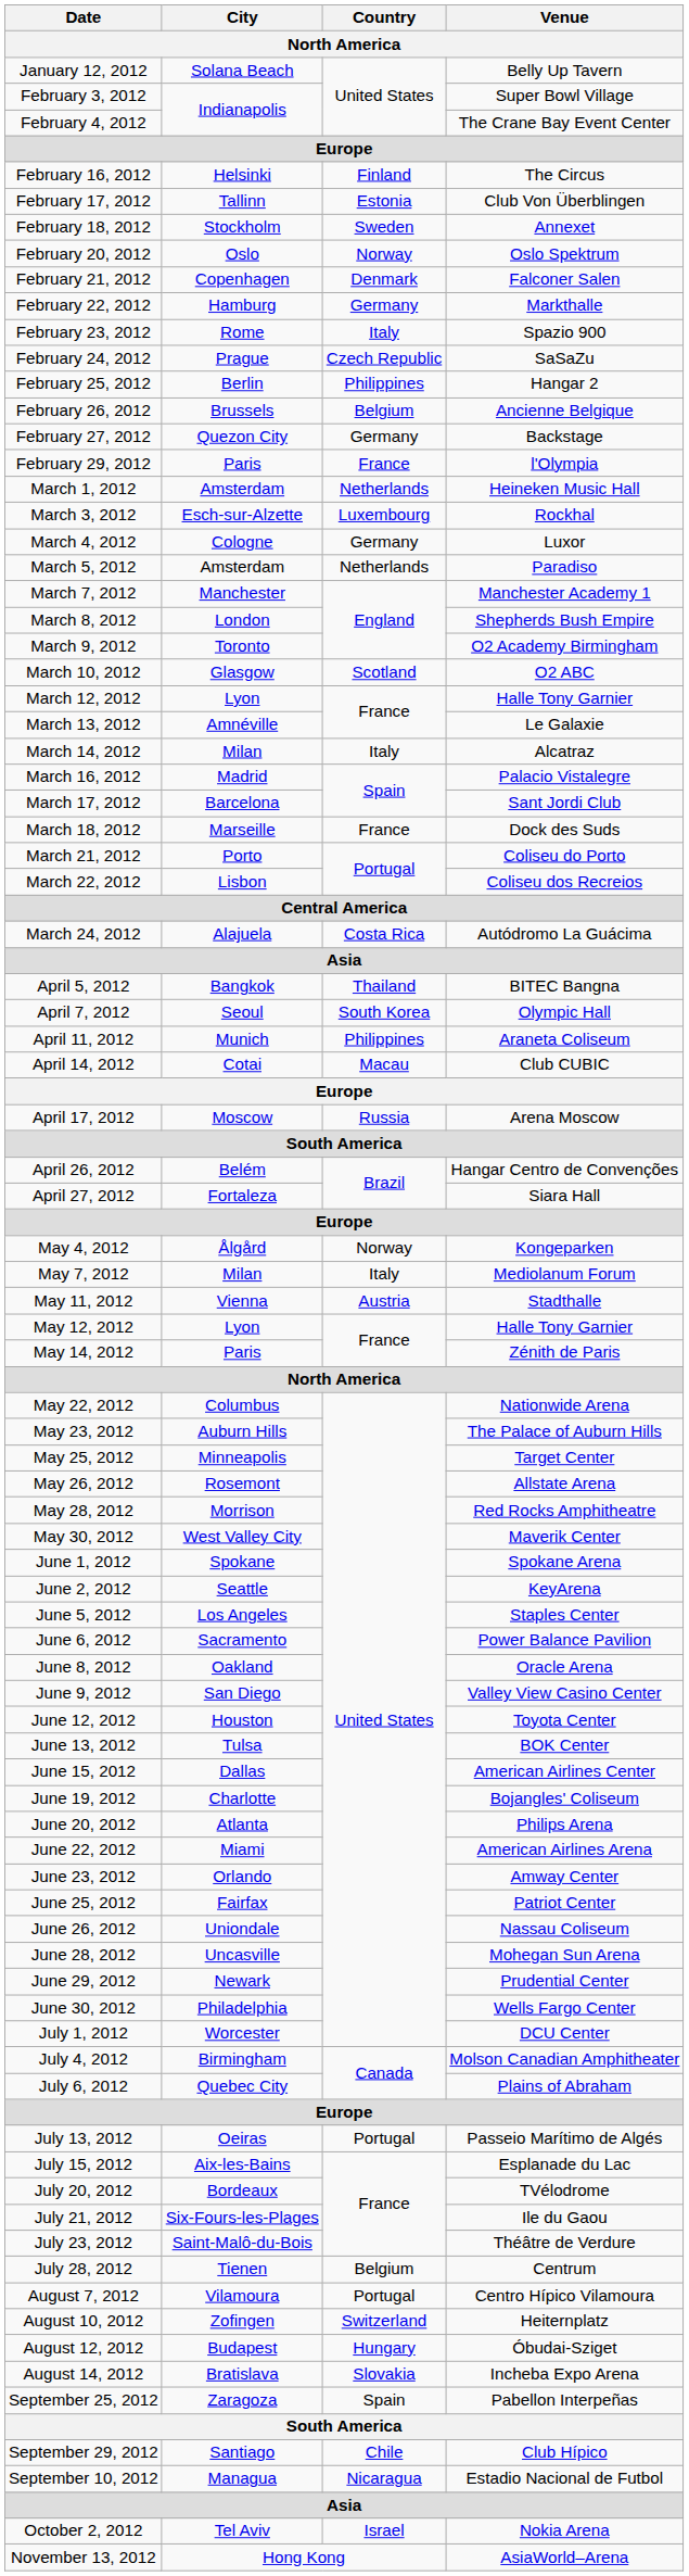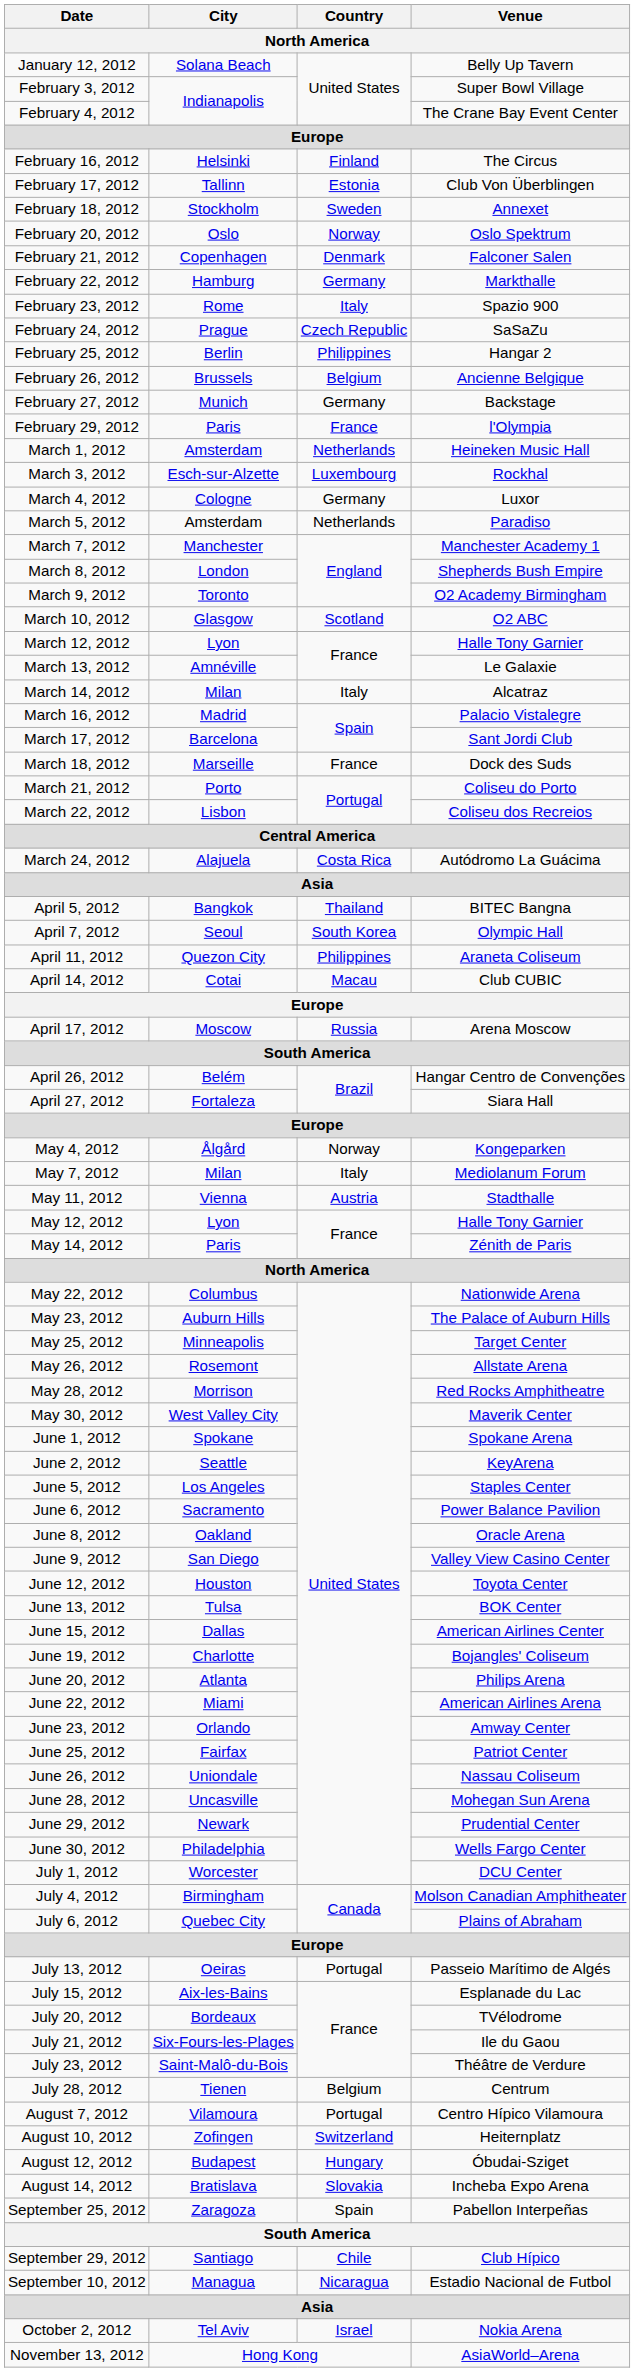February 27, 2012 | City: Quezon City -> Munich
April 11, 2012 | City: Munich -> Quezon City
